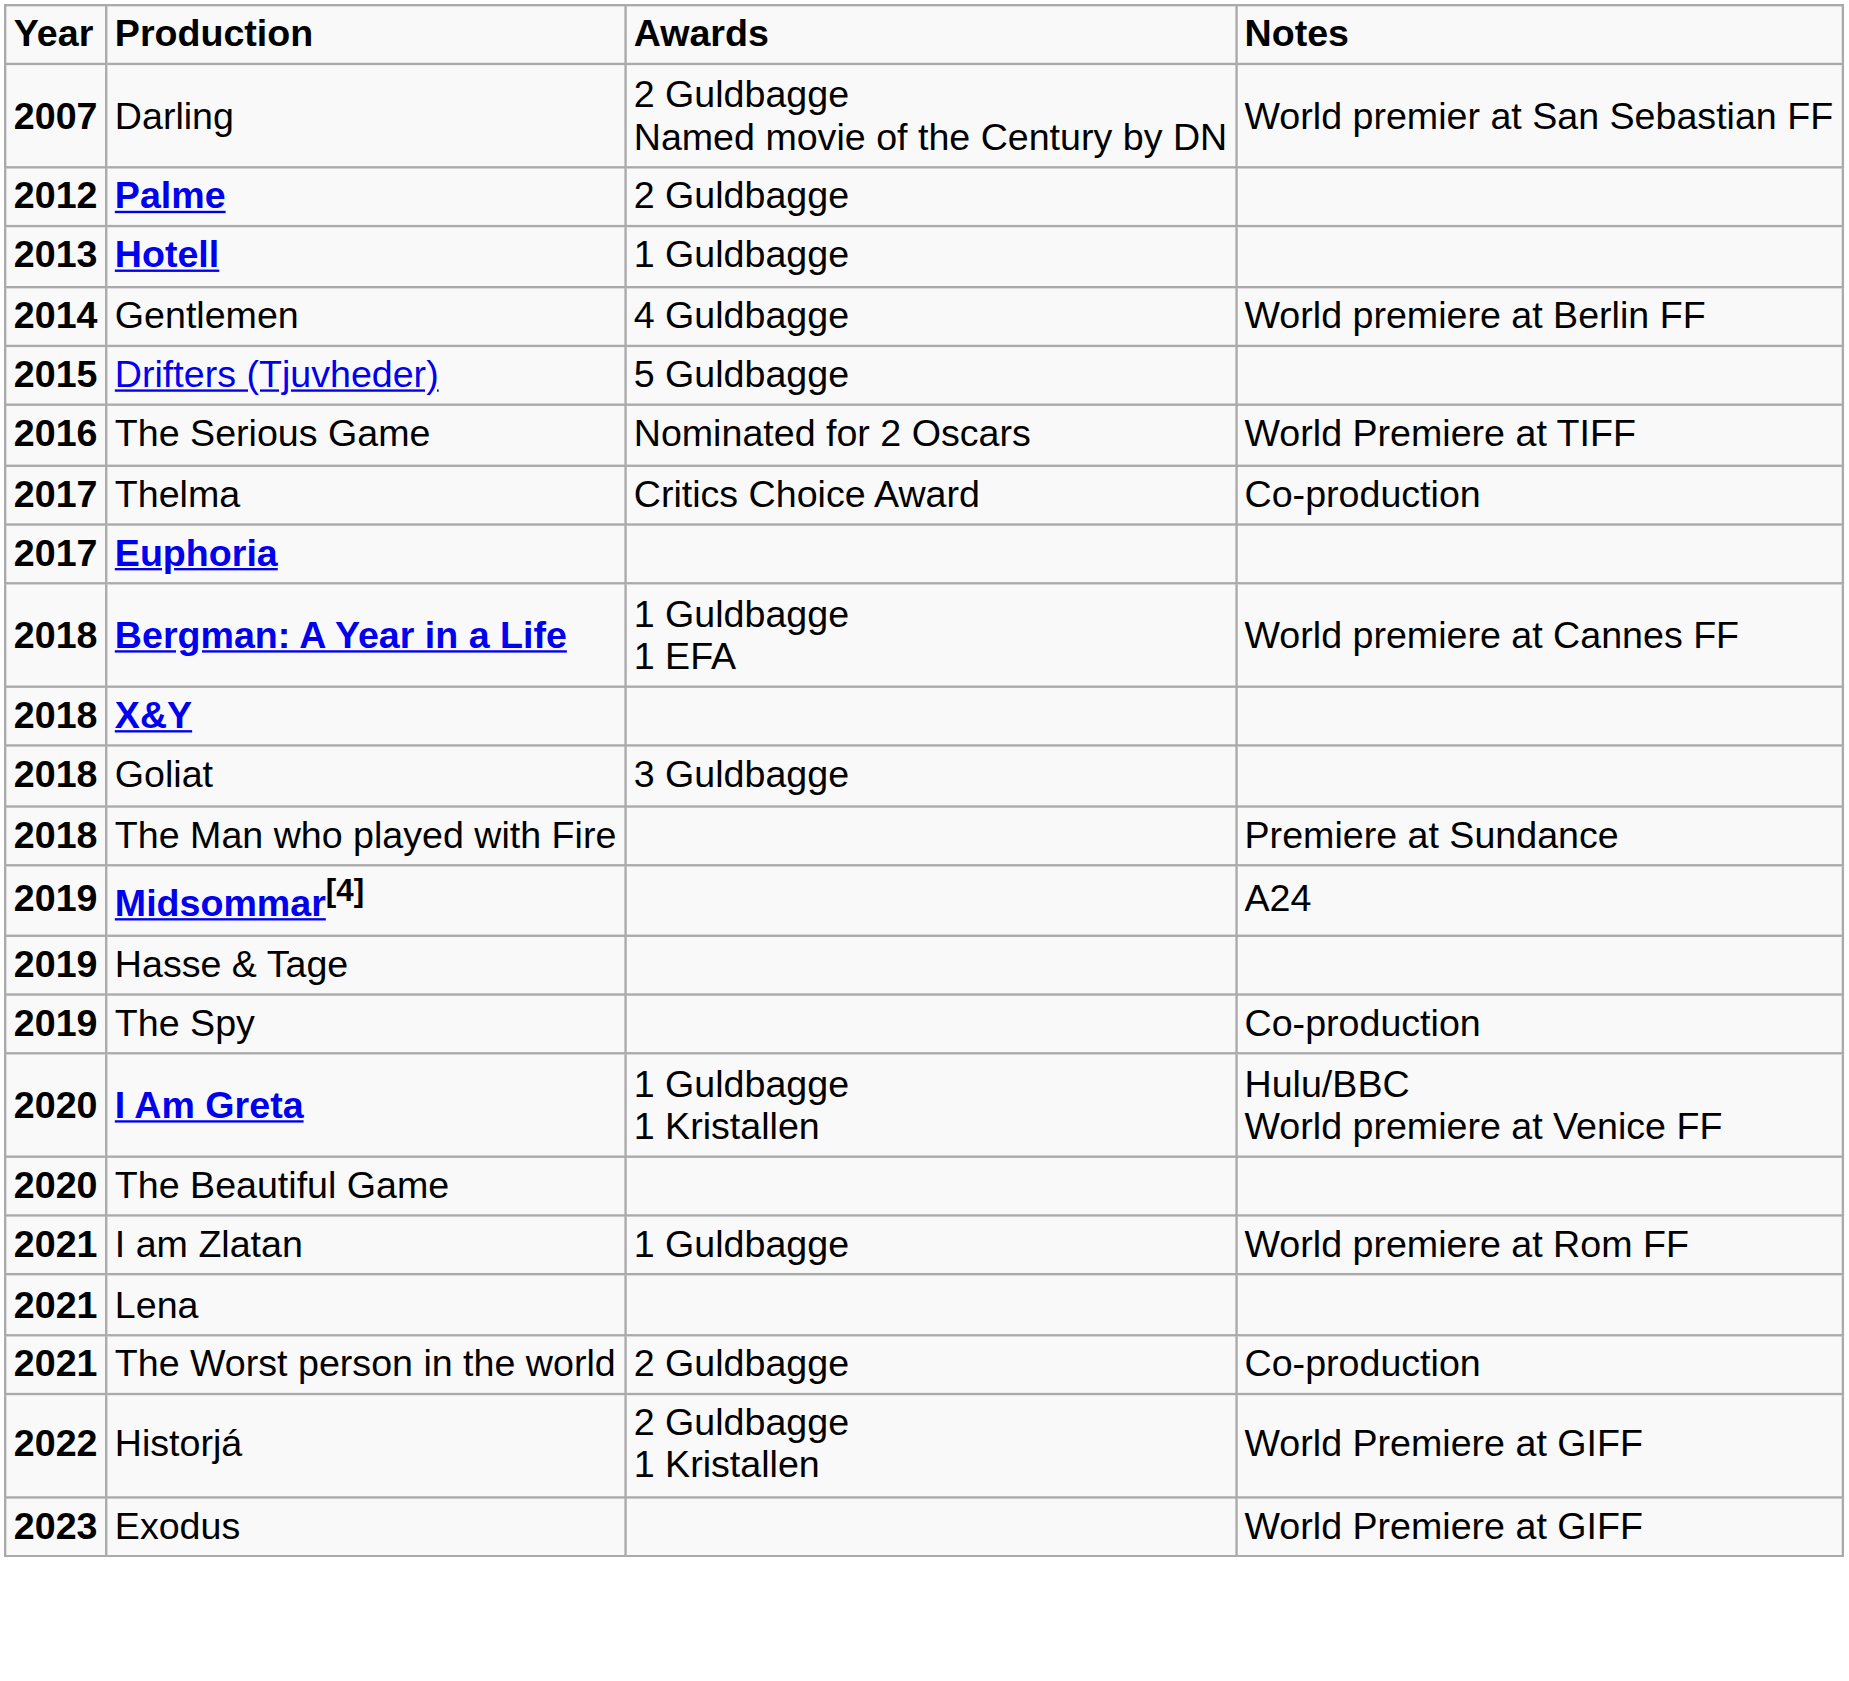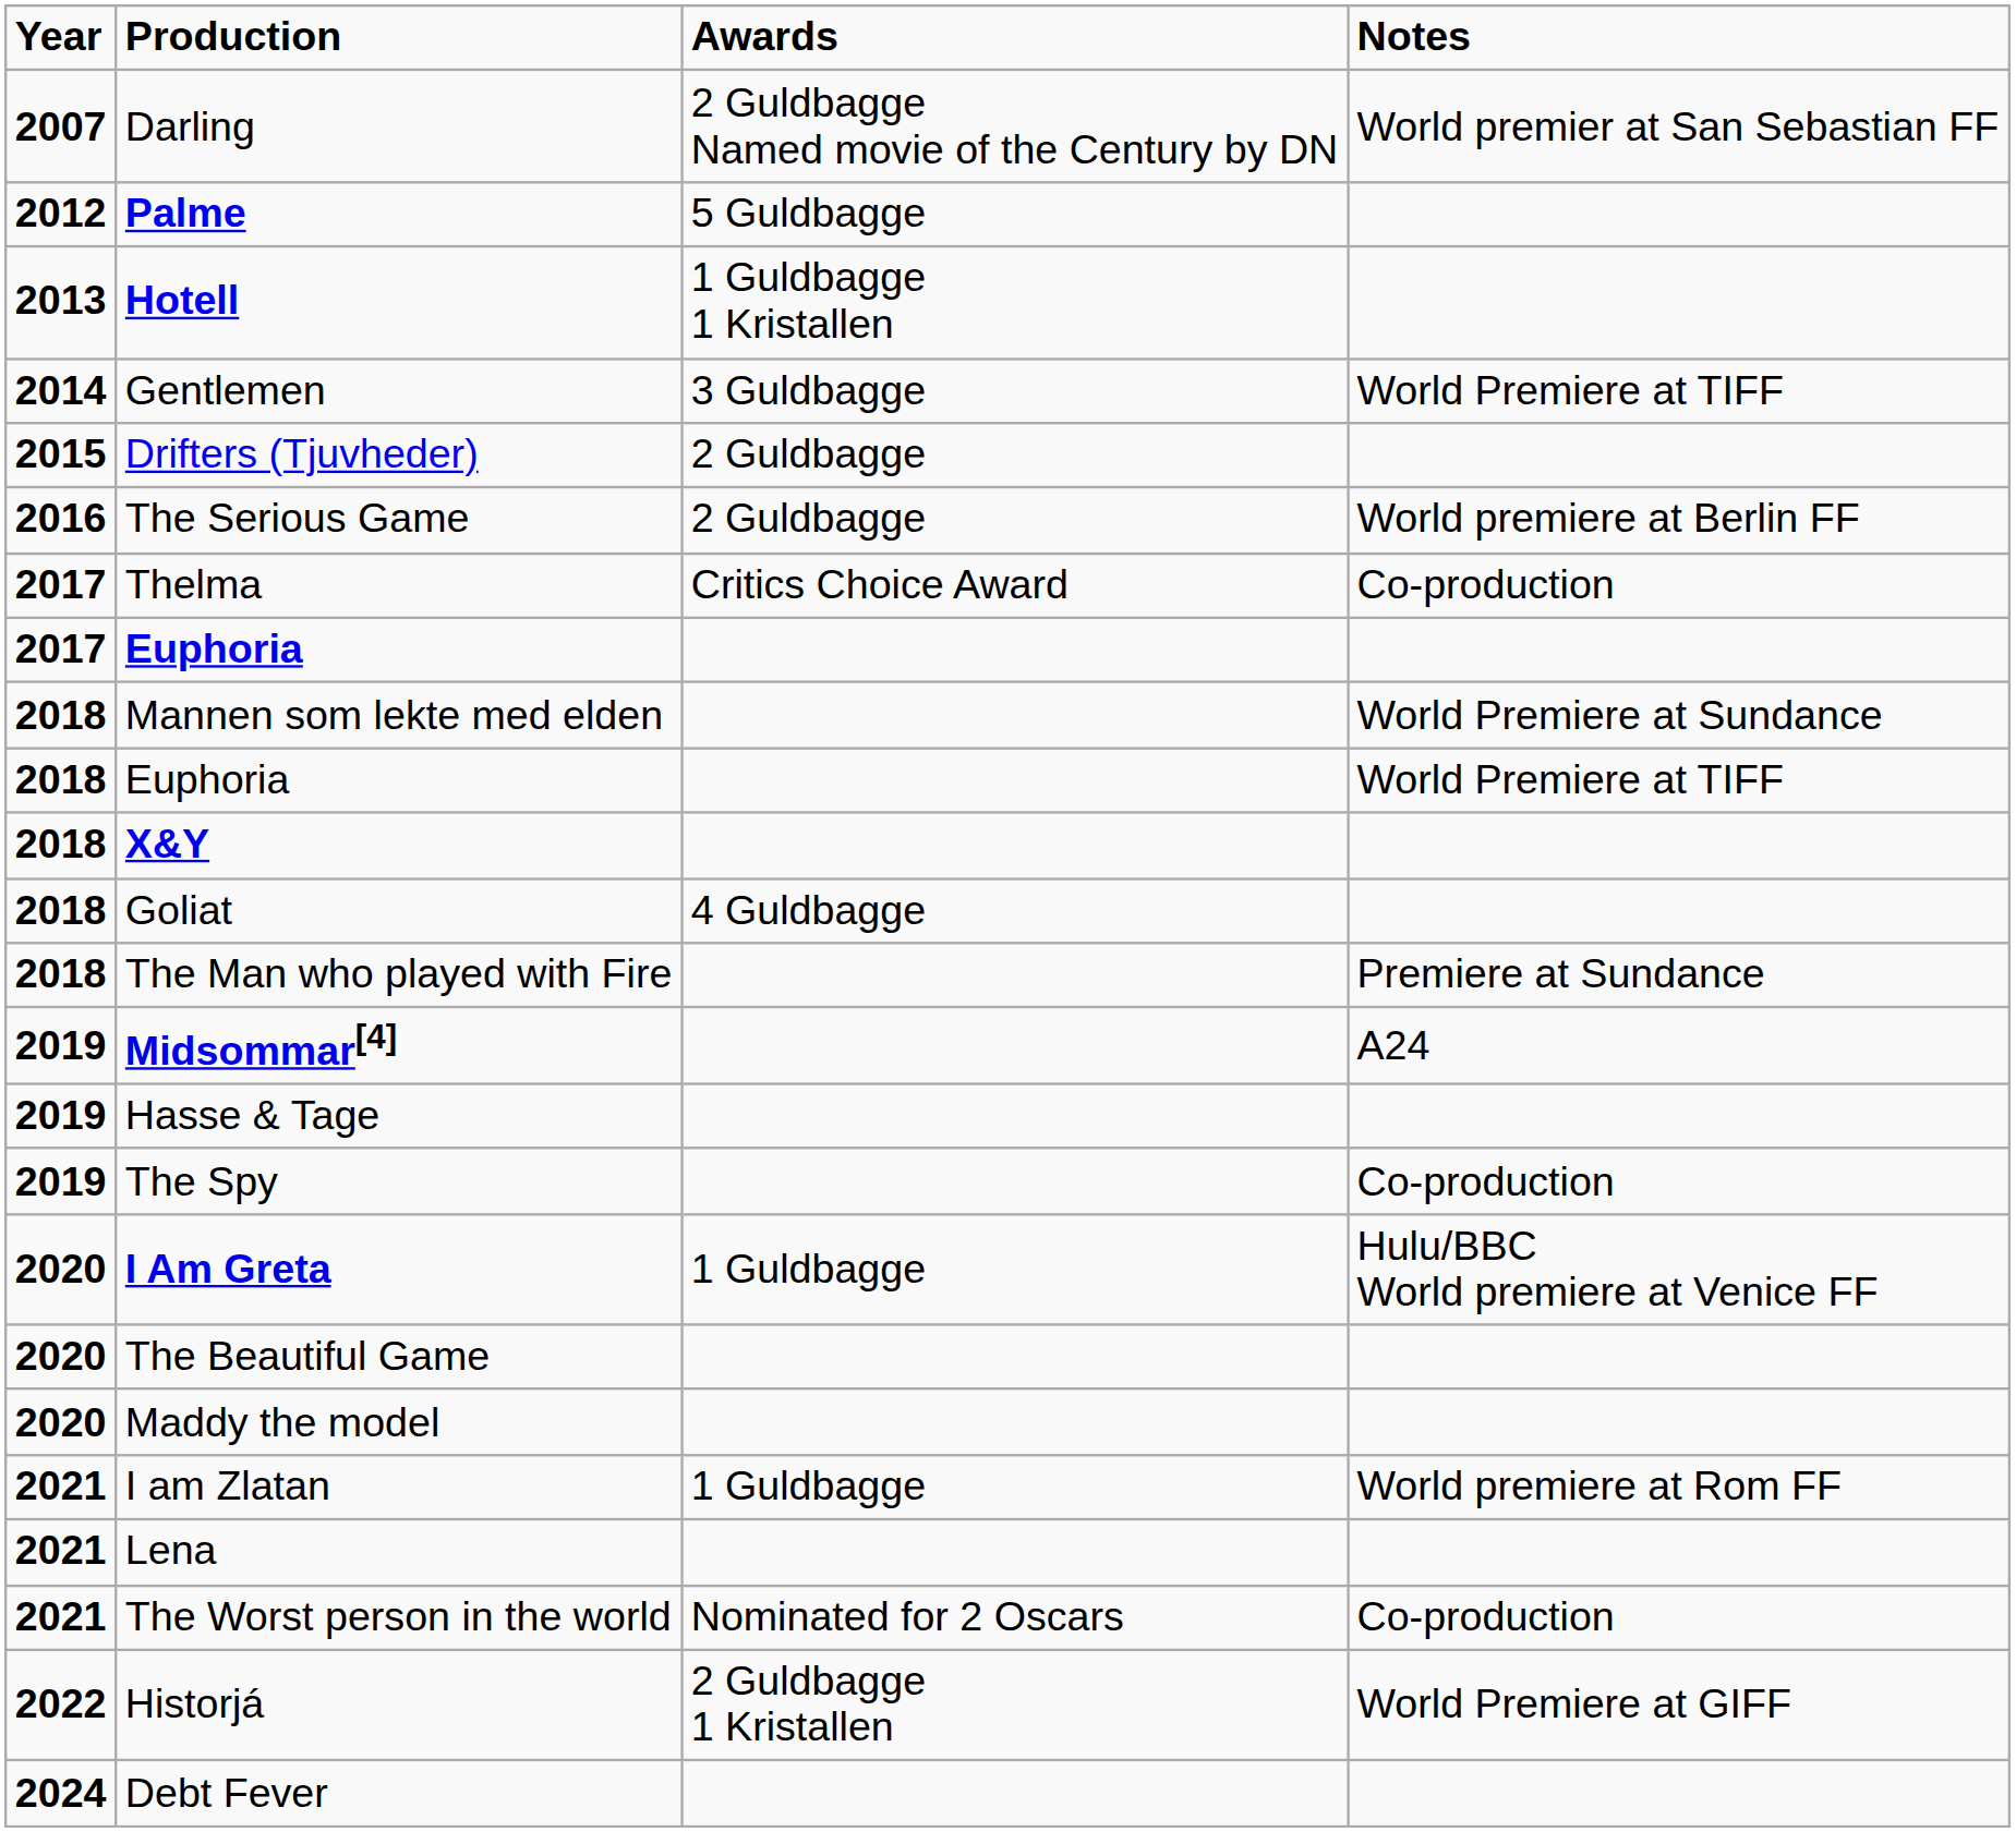Palme | Awards: 2 Guldbagge -> 5 Guldbagge
Hotell | Awards: 1 Guldbagge -> 1 Guldbagge 1 Kristallen
Gentlemen | Awards: 4 Guldbagge -> 3 Guldbagge
Gentlemen | Notes: World premiere at Berlin FF -> World Premiere at TIFF
Drifters (Tjuvheder) | Awards: 5 Guldbagge -> 2 Guldbagge
The Serious Game | Awards: Nominated for 2 Oscars -> 2 Guldbagge
The Serious Game | Notes: World Premiere at TIFF -> World premiere at Berlin FF
+ row: 2018 | Mannen som lekte med elden | World Premiere at Sundance
+ row: 2018 | Euphoria | World Premiere at TIFF
- row: 2018 | Bergman: A Year in a Life | 1 Guldbagge 1 EFA | World premiere at Cannes FF
Goliat | Awards: 3 Guldbagge -> 4 Guldbagge
I Am Greta | Awards: 1 Guldbagge 1 Kristallen -> 1 Guldbagge
+ row: 2020 | Maddy the model
The Worst person in the world | Awards: 2 Guldbagge -> Nominated for 2 Oscars
- row: 2023 | Exodus | World Premiere at GIFF
+ row: 2024 | Debt Fever
